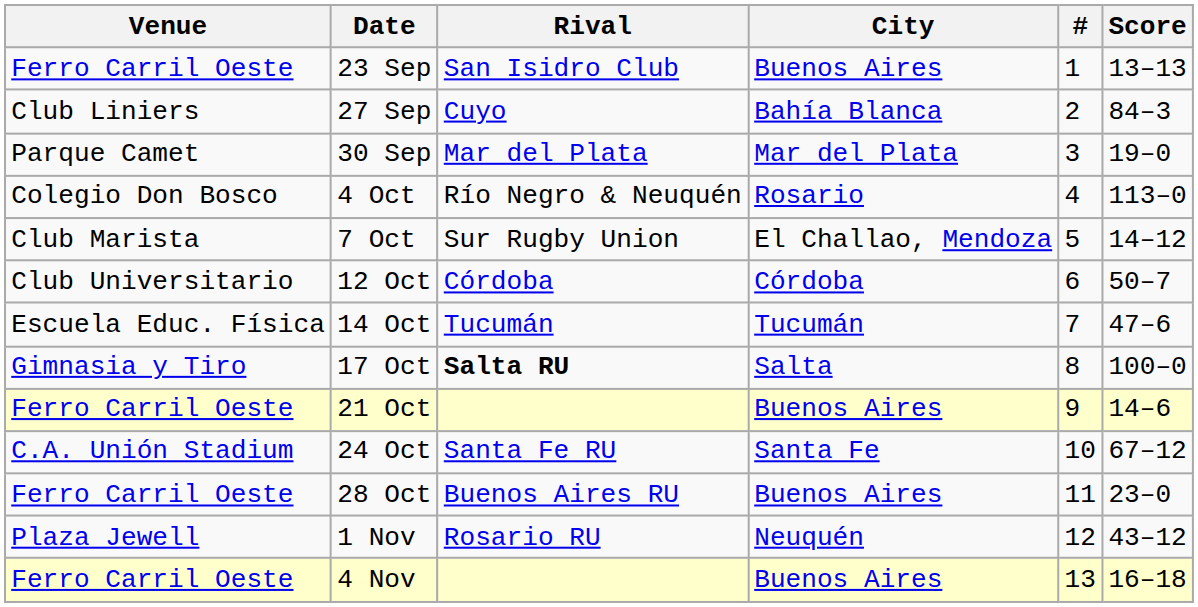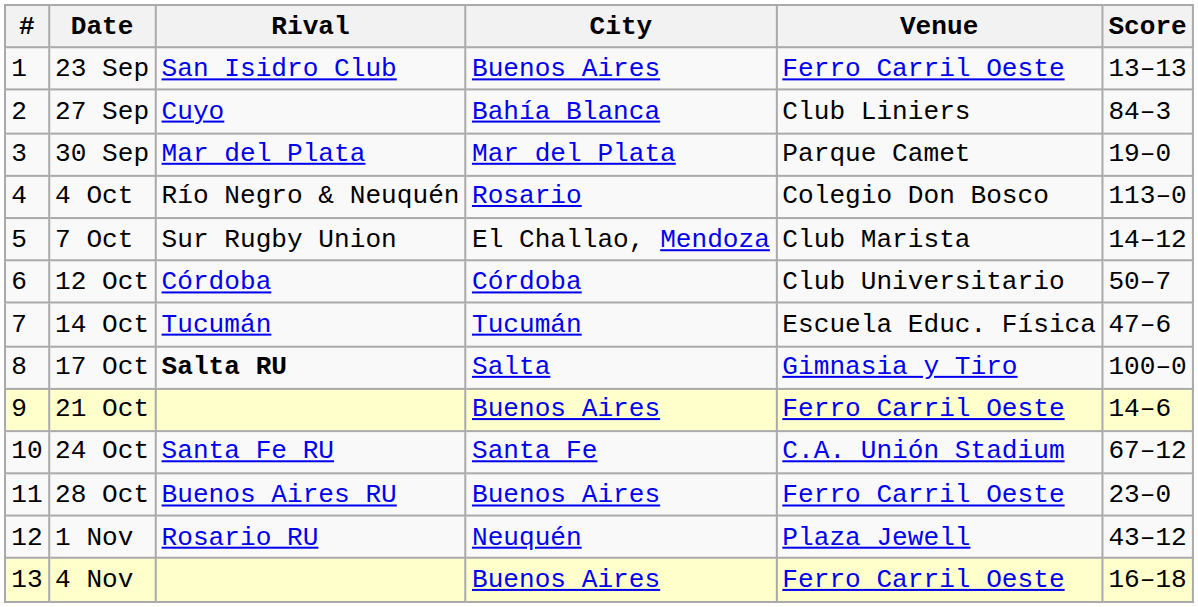columns swapped: # <-> Venue
